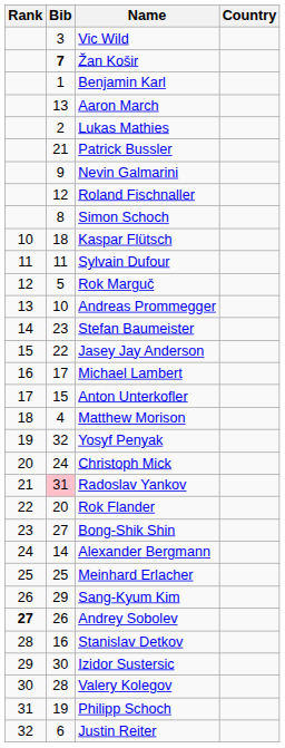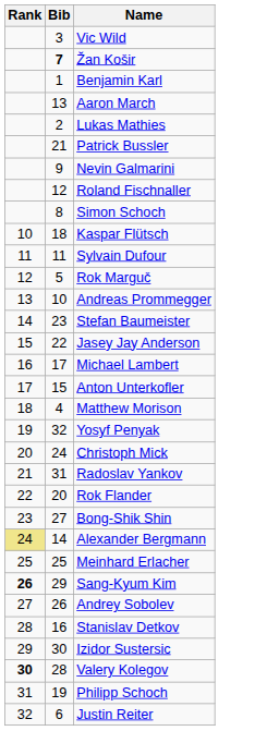- column: Country
Radoslav Yankov | Bib: pink background -> no background
Alexander Bergmann | Rank: no background -> khaki background
Sang-Kyum Kim | Rank: normal -> bold
Andrey Sobolev | Rank: bold -> normal
Valery Kolegov | Rank: normal -> bold
